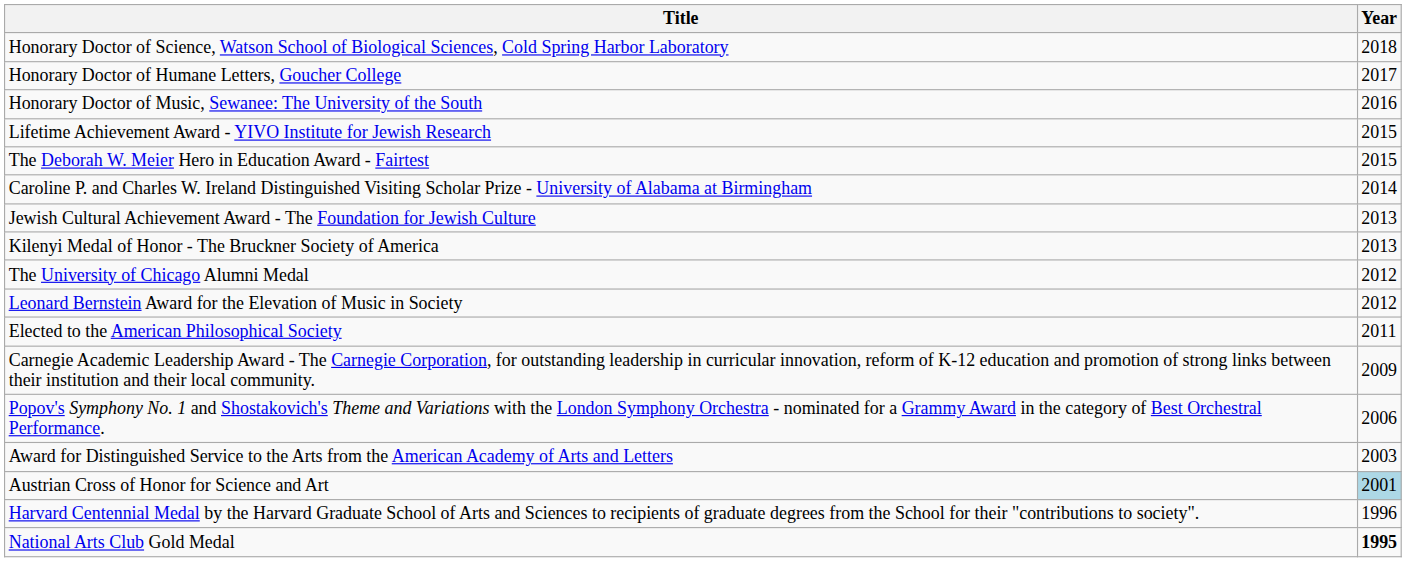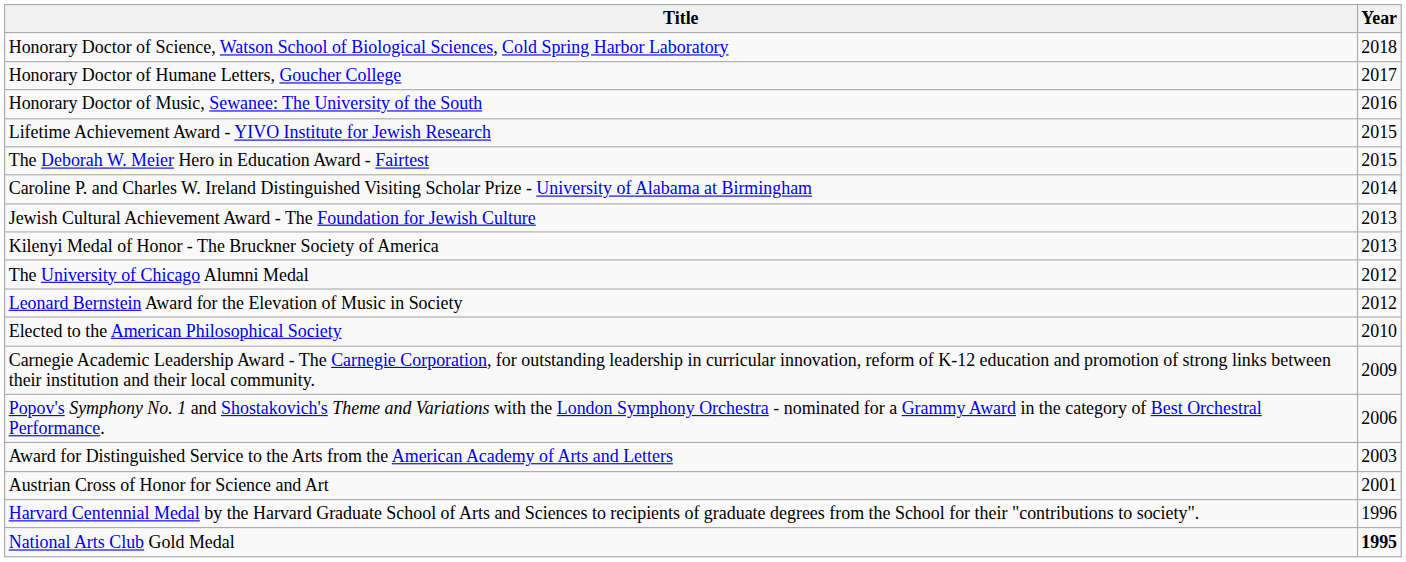Elected to the American Philosophical Society | Year: 2011 -> 2010
Austrian Cross of Honor for Science and Art | Year: lightblue background -> no background
